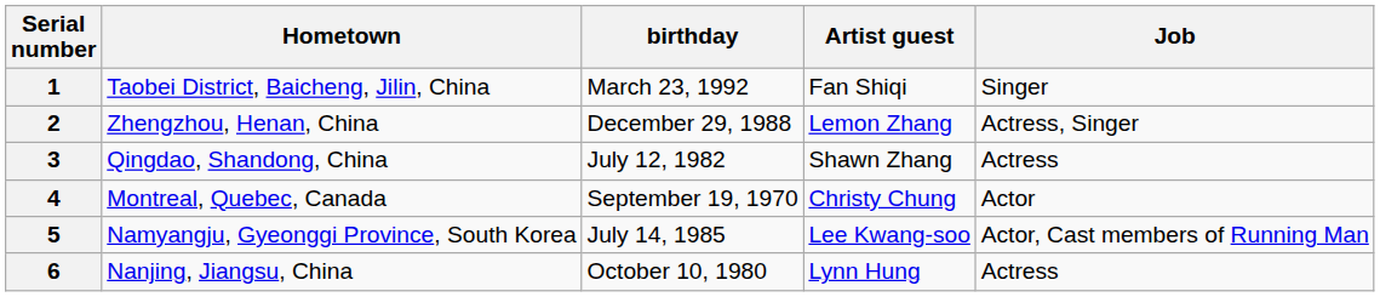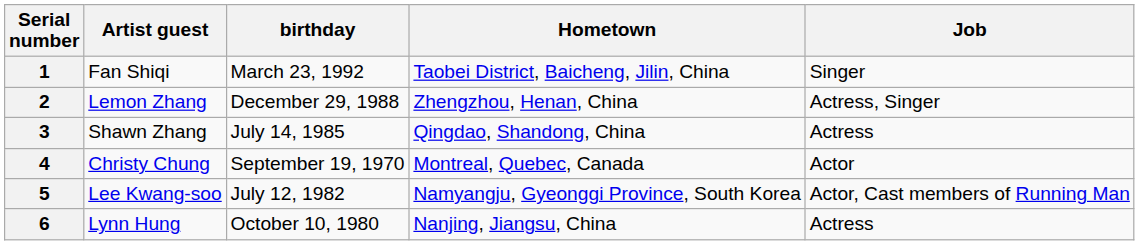columns swapped: Artist guest <-> Hometown
3 | birthday: July 12, 1982 -> July 14, 1985
5 | birthday: July 14, 1985 -> July 12, 1982
